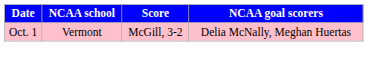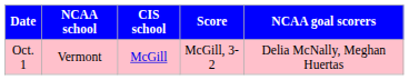+ column: CIS school | McGill
